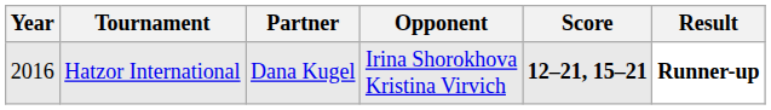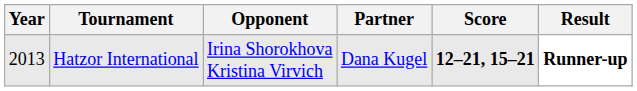columns swapped: Partner <-> Opponent
Hatzor International | Year: 2016 -> 2013
